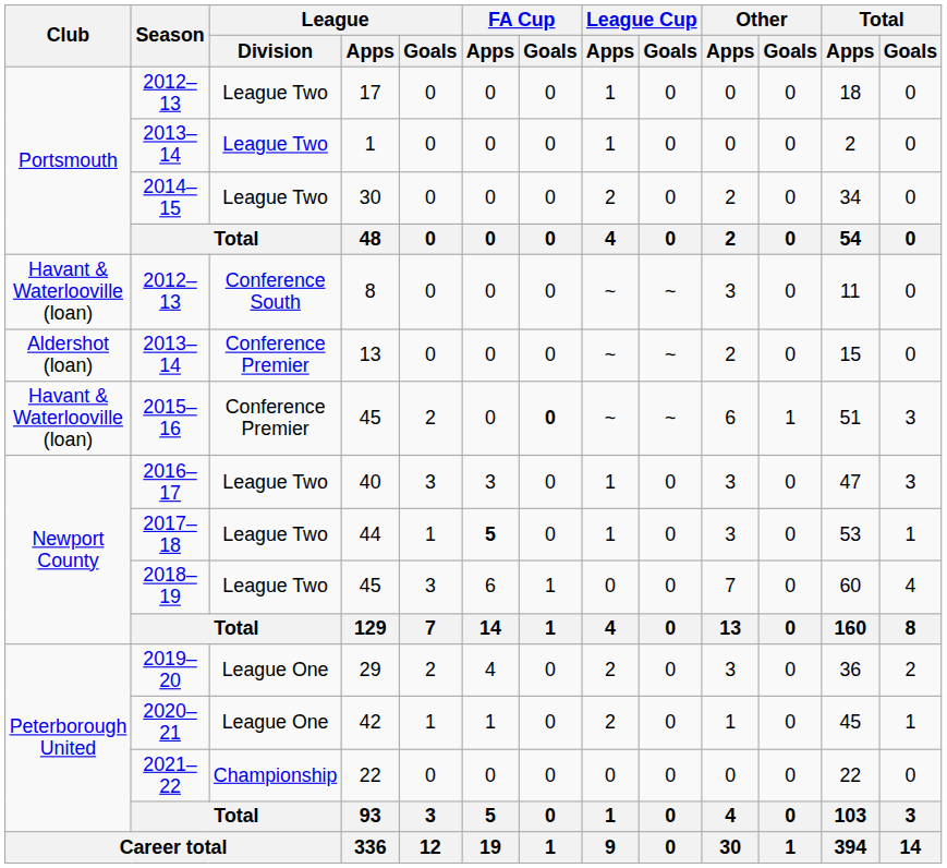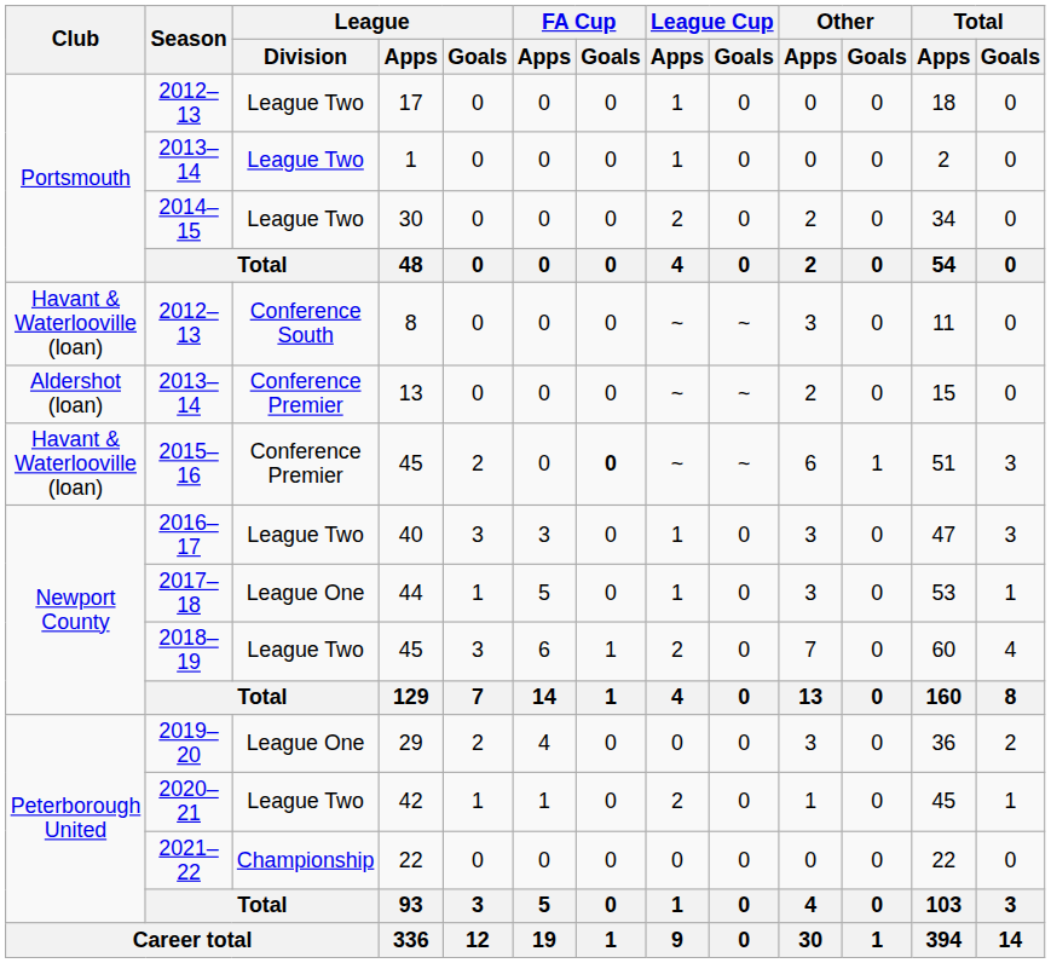44 | League / Division: League Two -> League One
44 | FA Cup / Apps: bold -> normal
2018–19 / 45 | League Cup / Apps: 0 -> 2
29 | League Cup / Apps: 2 -> 0
42 | League / Division: League One -> League Two
